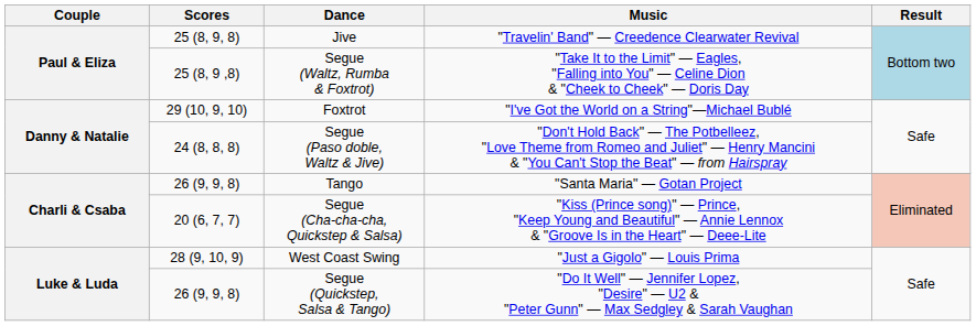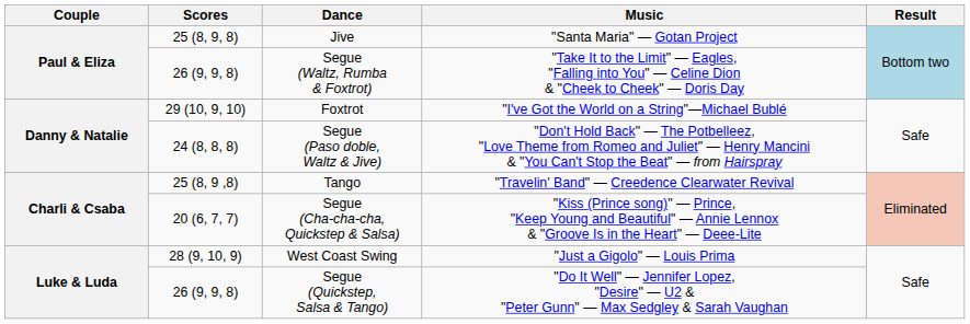Jive | Music: "Travelin' Band" — Creedence Clearwater Revival -> "Santa Maria" — Gotan Project
Segue (Waltz, Rumba & Foxtrot) | Scores: 25 (8, 9 ,8) -> 26 (9, 9, 8)
Tango | Scores: 26 (9, 9, 8) -> 25 (8, 9 ,8)
Tango | Music: "Santa Maria" — Gotan Project -> "Travelin' Band" — Creedence Clearwater Revival
